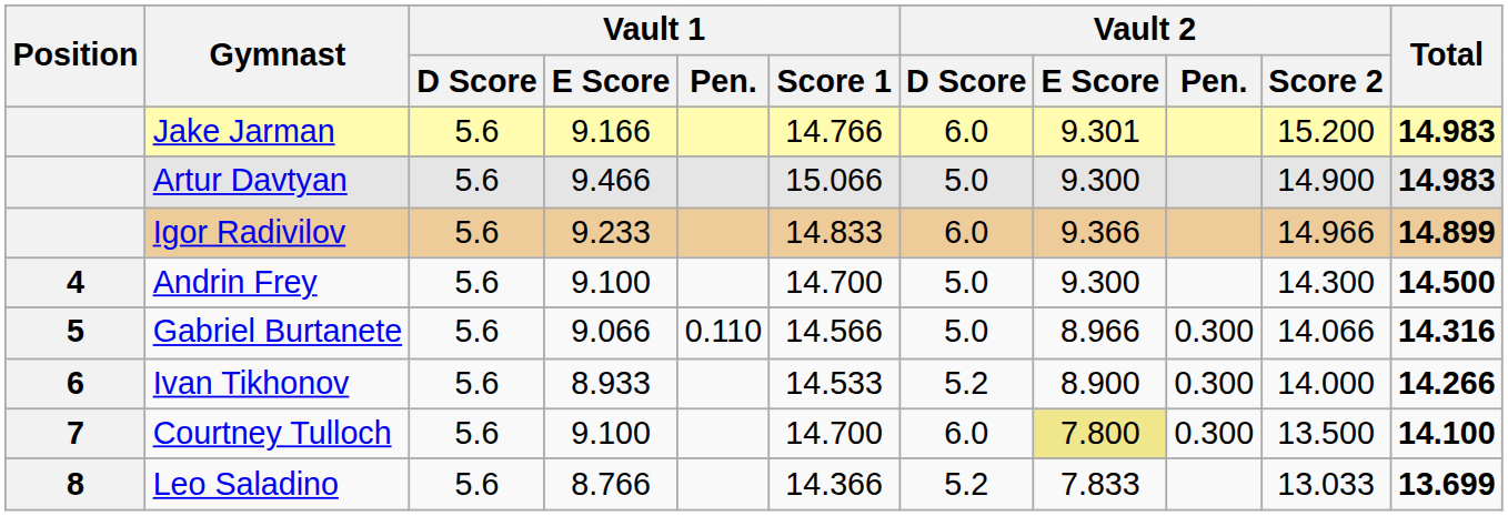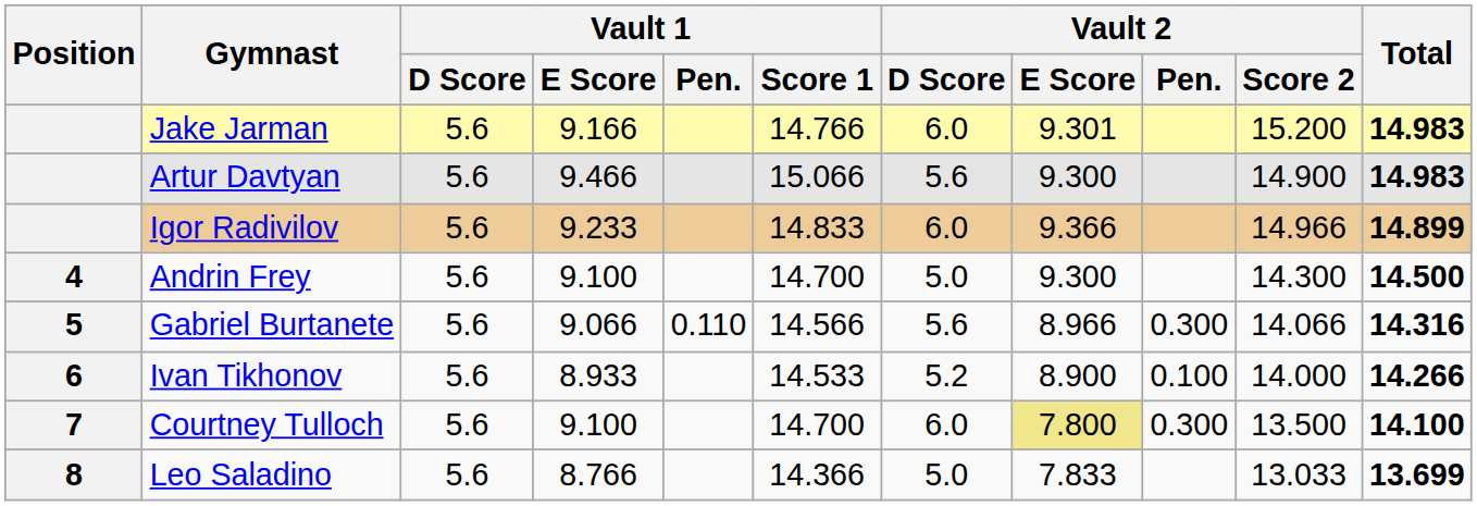Artur Davtyan | Vault 2 / D Score: 5.0 -> 5.6
Gabriel Burtanete | Vault 2 / D Score: 5.0 -> 5.6
Ivan Tikhonov | Vault 2 / Pen.: 0.300 -> 0.100
Leo Saladino | Vault 2 / D Score: 5.2 -> 5.0
